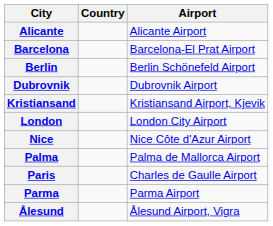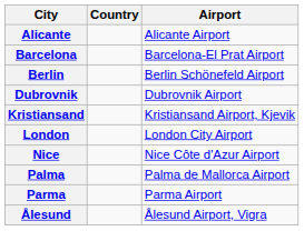- row: Paris | Charles de Gaulle Airport
